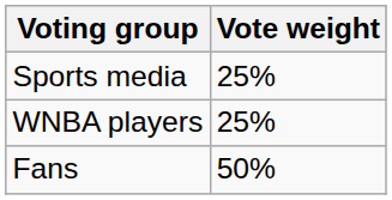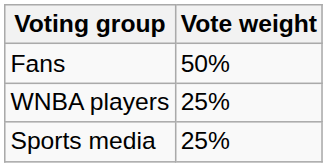rows swapped: Fans <-> Sports media
